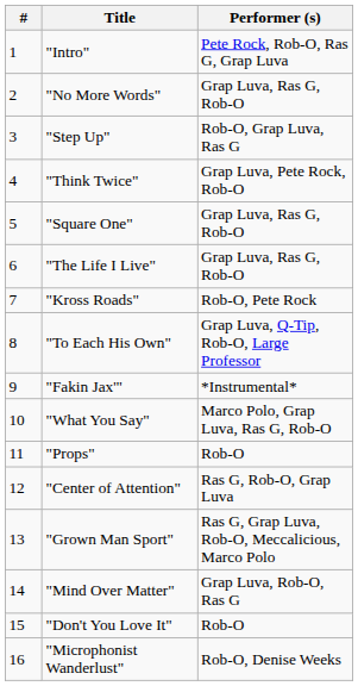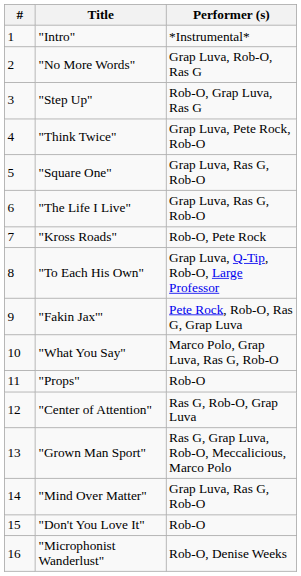"Intro" | Performer (s): Pete Rock, Rob-O, Ras G, Grap Luva -> *Instrumental*
"No More Words" | Performer (s): Grap Luva, Ras G, Rob-O -> Grap Luva, Rob-O, Ras G
"Fakin Jax'" | Performer (s): *Instrumental* -> Pete Rock, Rob-O, Ras G, Grap Luva
"Mind Over Matter" | Performer (s): Grap Luva, Rob-O, Ras G -> Grap Luva, Ras G, Rob-O
